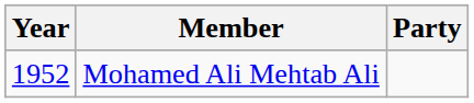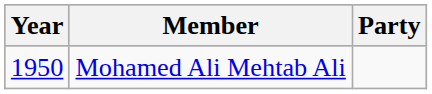Mohamed Ali Mehtab Ali | Year: 1952 -> 1950
